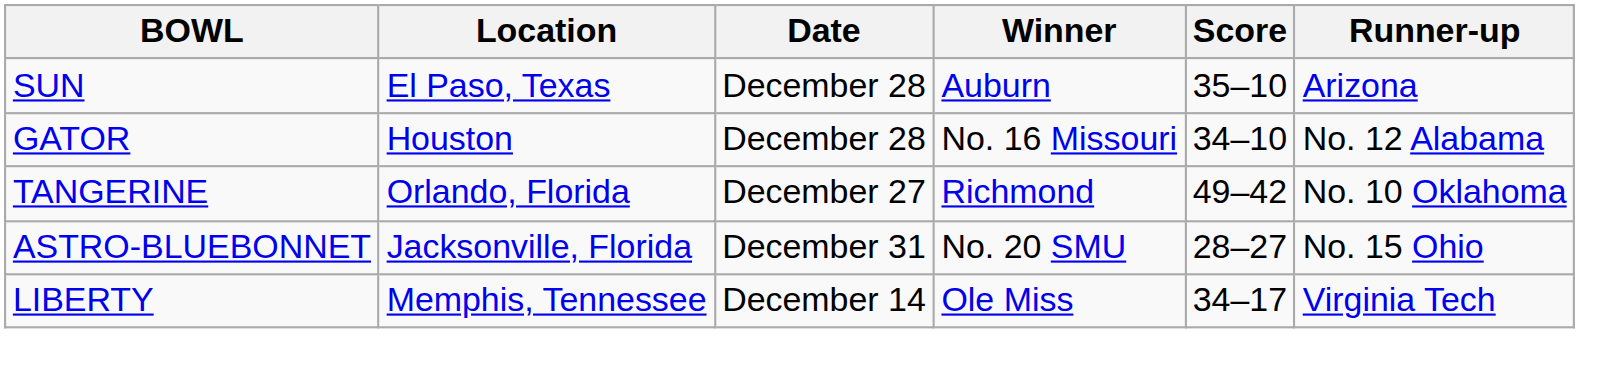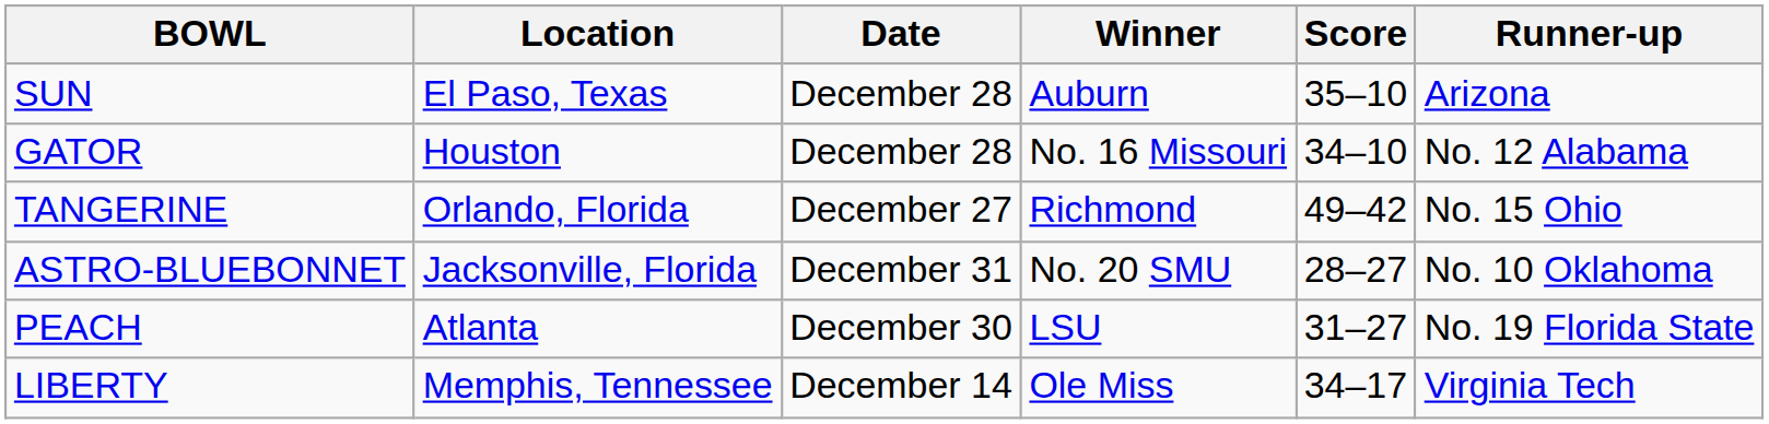TANGERINE | Runner-up: No. 10 Oklahoma -> No. 15 Ohio
ASTRO-BLUEBONNET | Runner-up: No. 15 Ohio -> No. 10 Oklahoma
+ row: PEACH | Atlanta | December 30 | LSU | 31–27 | No. 19 Florida State
